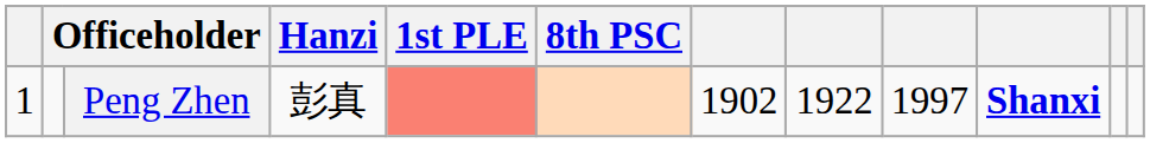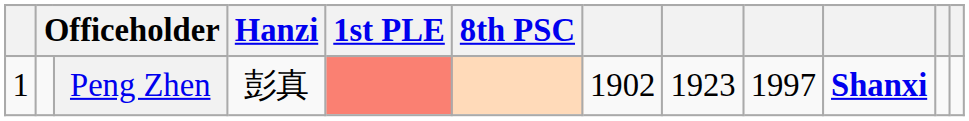Peng Zhen | column 8: 1922 -> 1923
